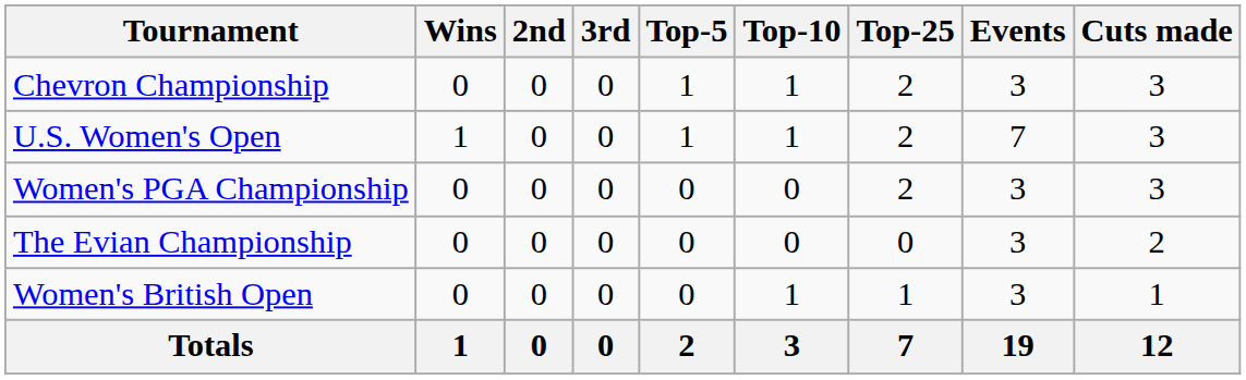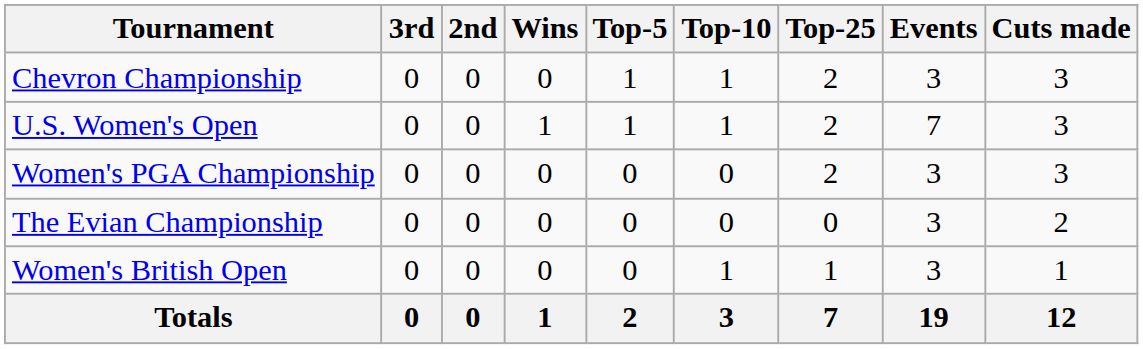columns swapped: Wins <-> 3rd
